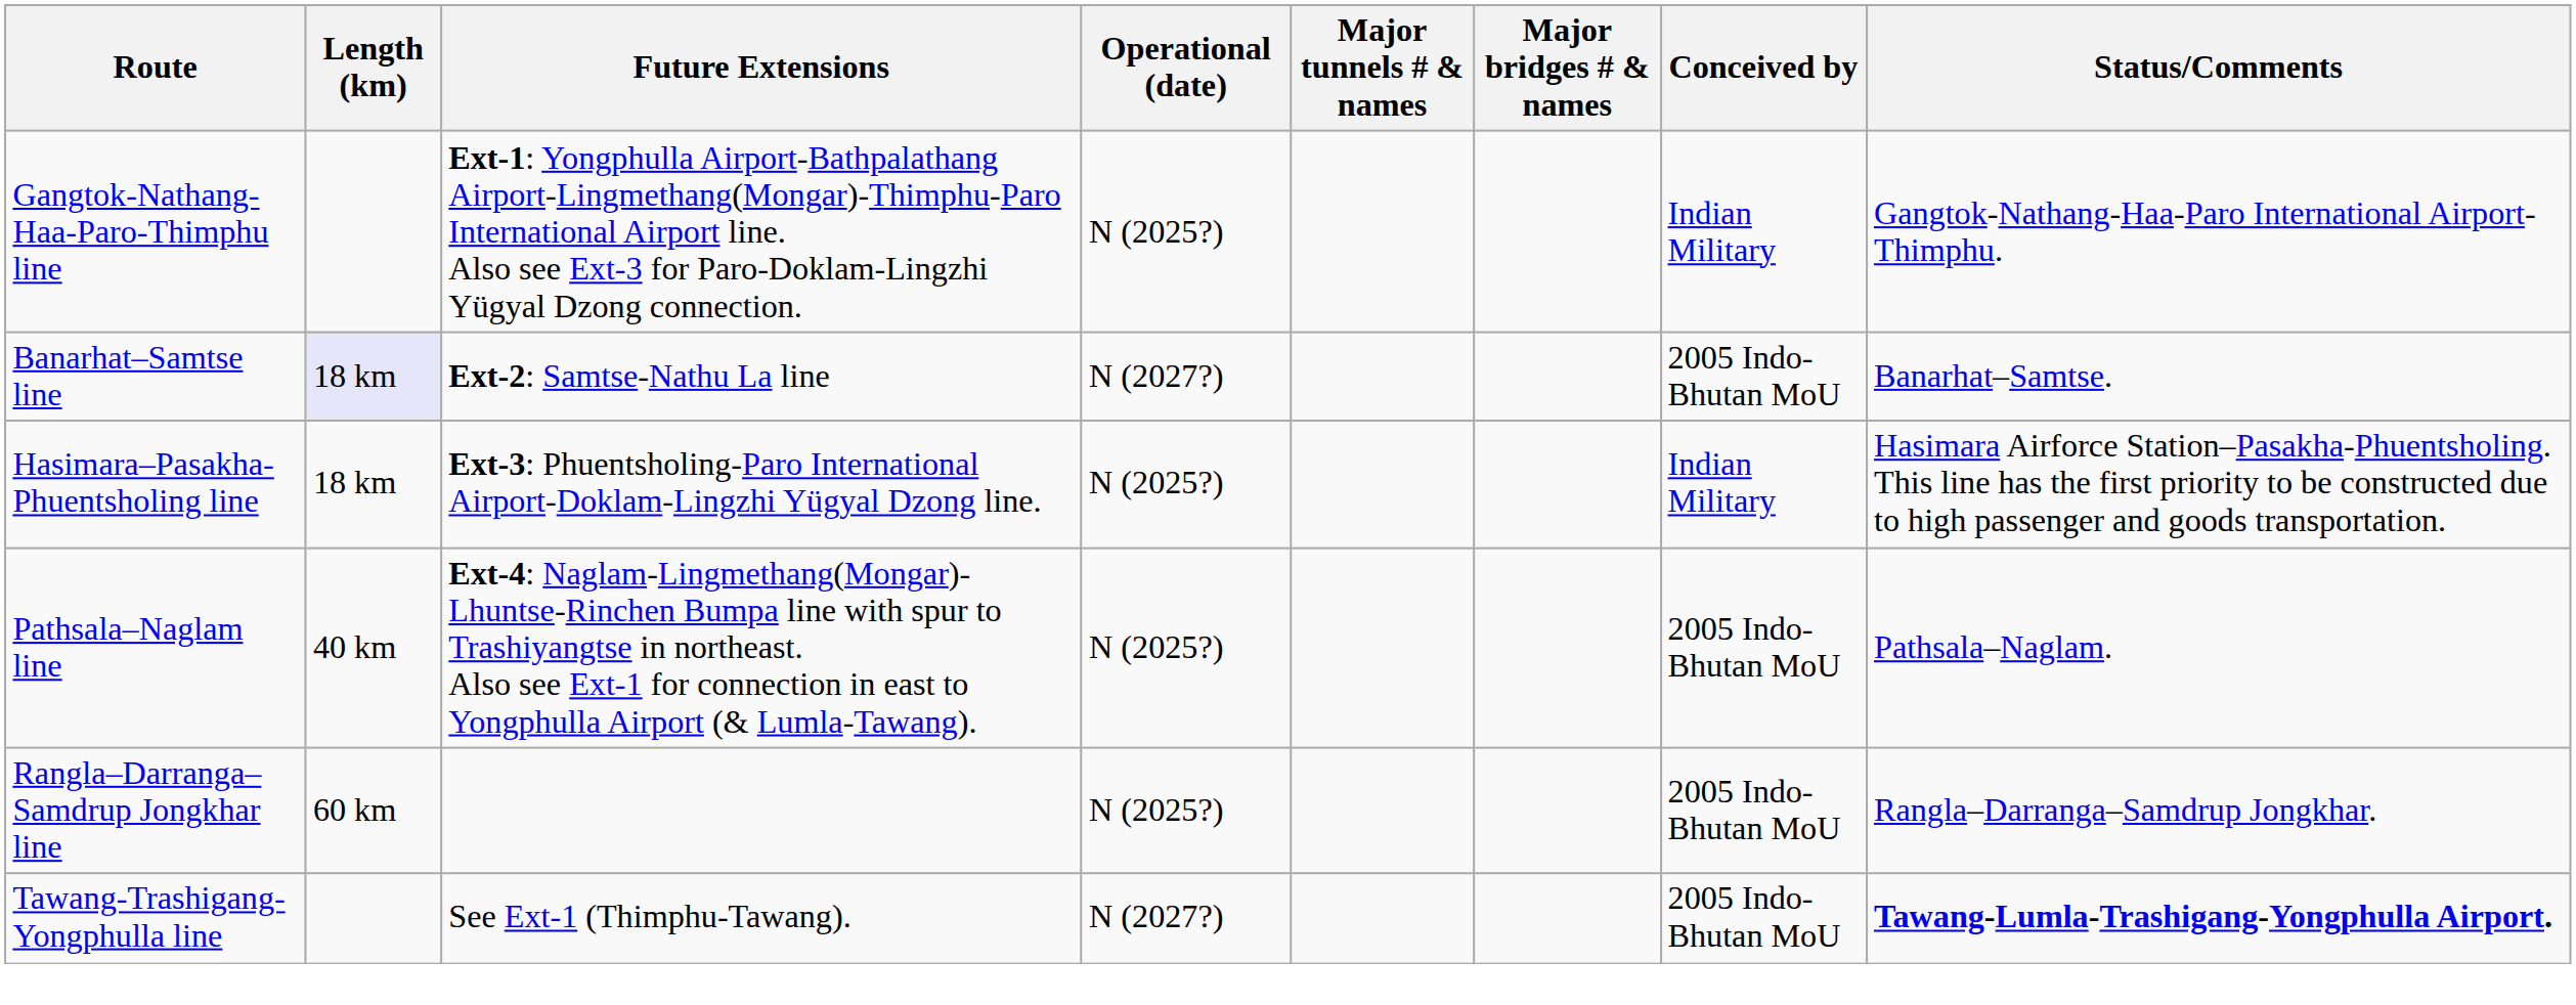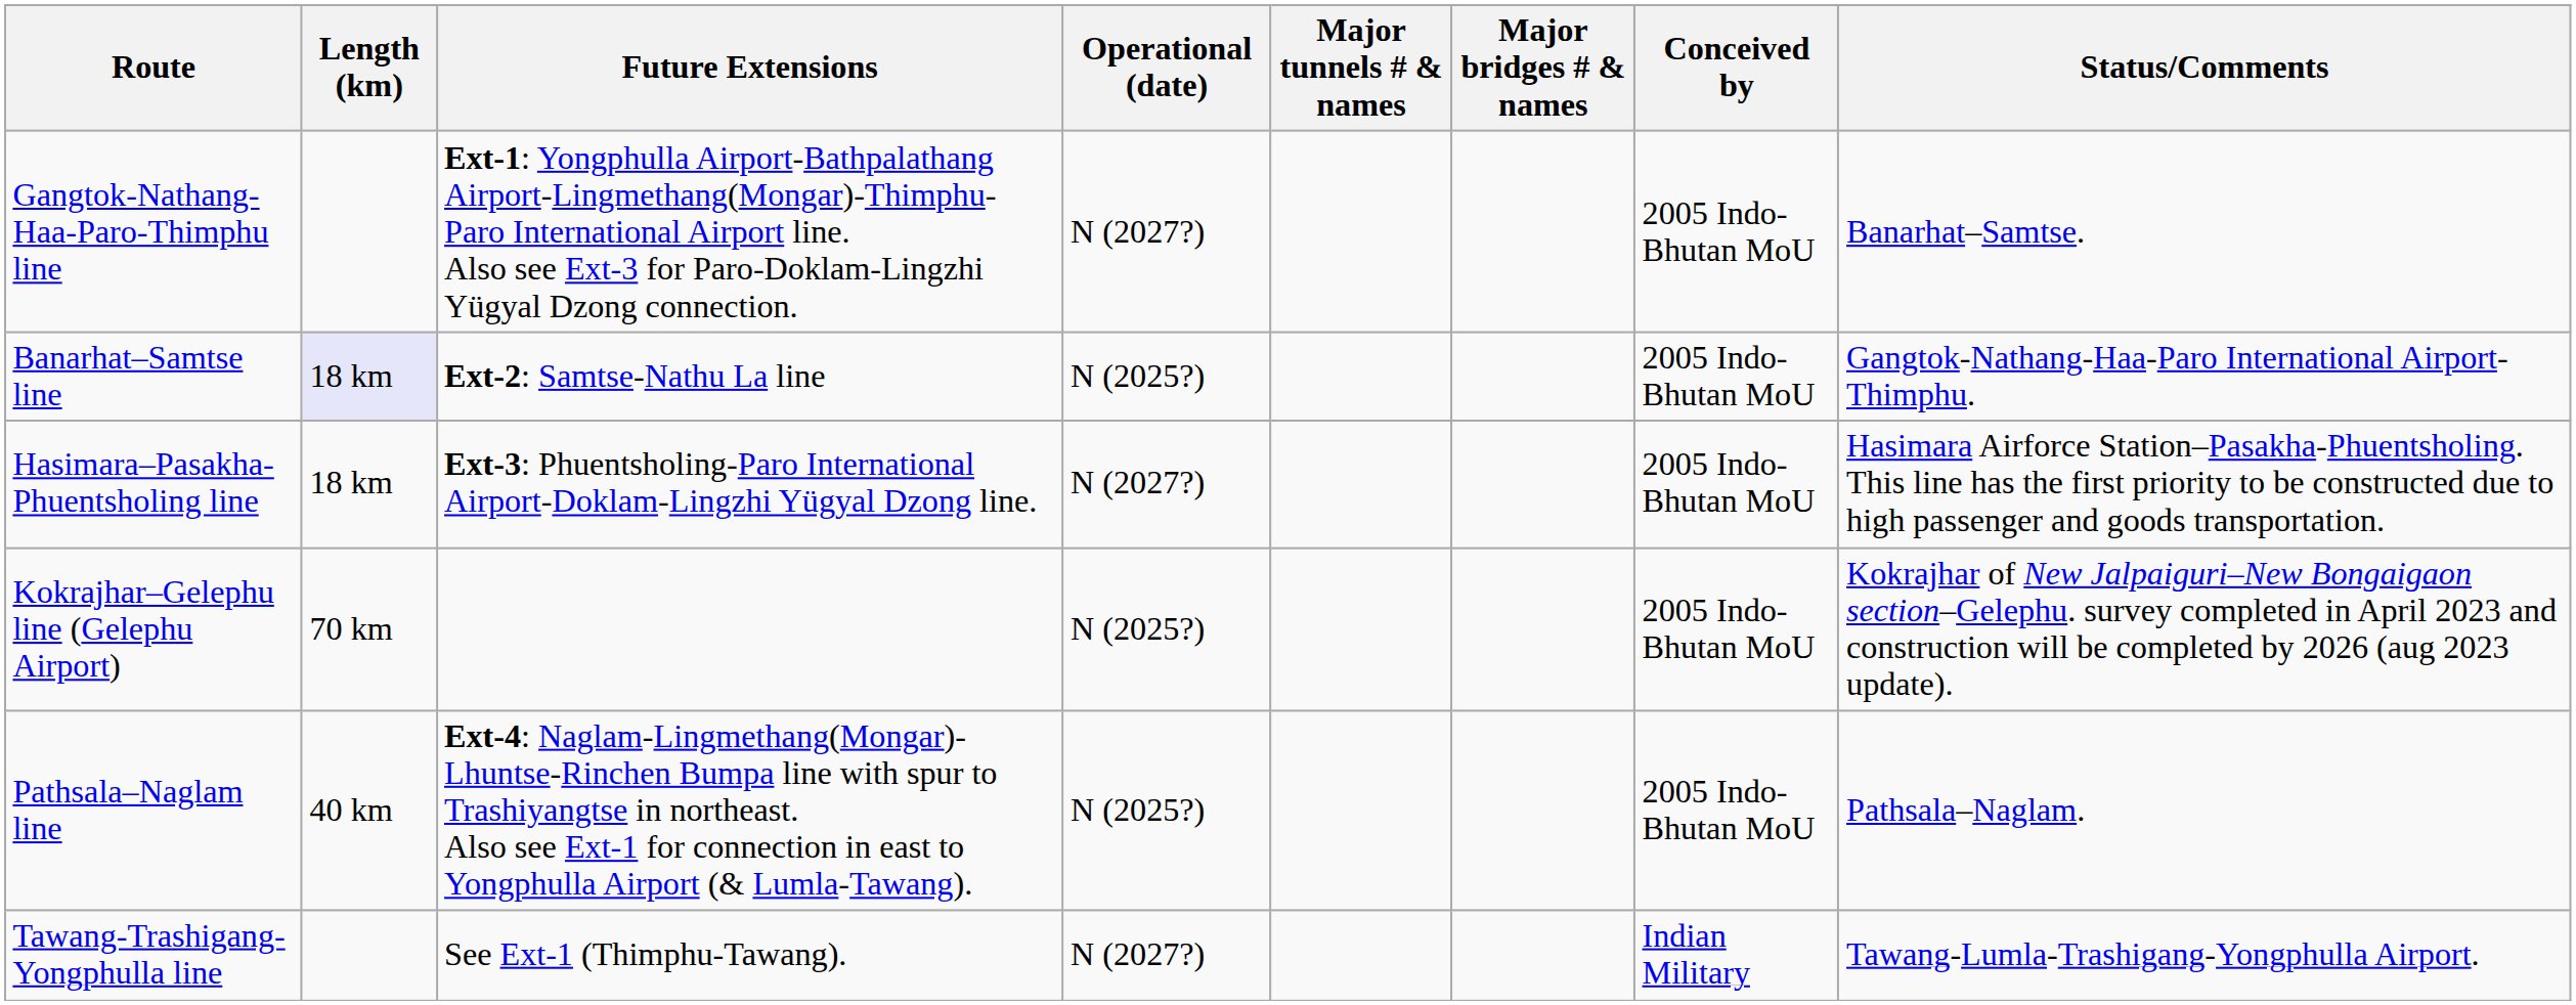Gangtok-Nathang-Haa-Paro-Thimphu line | Operational (date): N (2025?) -> N (2027?)
Gangtok-Nathang-Haa-Paro-Thimphu line | Conceived by: Indian Military -> 2005 Indo-Bhutan MoU
Gangtok-Nathang-Haa-Paro-Thimphu line | Status/Comments: Gangtok-Nathang-Haa-Paro International Airport-Thimphu. -> Banarhat–Samtse.
Banarhat–Samtse line | Operational (date): N (2027?) -> N (2025?)
Banarhat–Samtse line | Status/Comments: Banarhat–Samtse. -> Gangtok-Nathang-Haa-Paro International Airport-Thimphu.
Hasimara–Pasakha-Phuentsholing line | Operational (date): N (2025?) -> N (2027?)
Hasimara–Pasakha-Phuentsholing line | Conceived by: Indian Military -> 2005 Indo-Bhutan MoU
+ row: Kokrajhar–Gelephu line (Gelephu Airport) | 70 km | N (2025?) | 2005 Indo-Bhutan MoU | Kokrajhar of New Jalpaiguri–New Bongaigaon section–Gelephu. survey completed in April 2023 and construction will be completed by 2026 (aug 2023 update).
- row: Rangla–Darranga–Samdrup Jongkhar line | 60 km | N (2025?) | 2005 Indo-Bhutan MoU | Rangla–Darranga–Samdrup Jongkhar.
Tawang-Trashigang-Yongphulla line | Conceived by: 2005 Indo-Bhutan MoU -> Indian Military
Tawang-Trashigang-Yongphulla line | Status/Comments: bold -> normal
